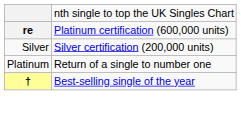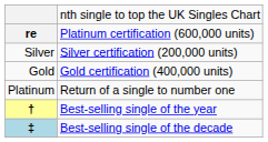+ row: Gold | Gold certification (400,000 units)
+ row: ‡ | Best-selling single of the decade
